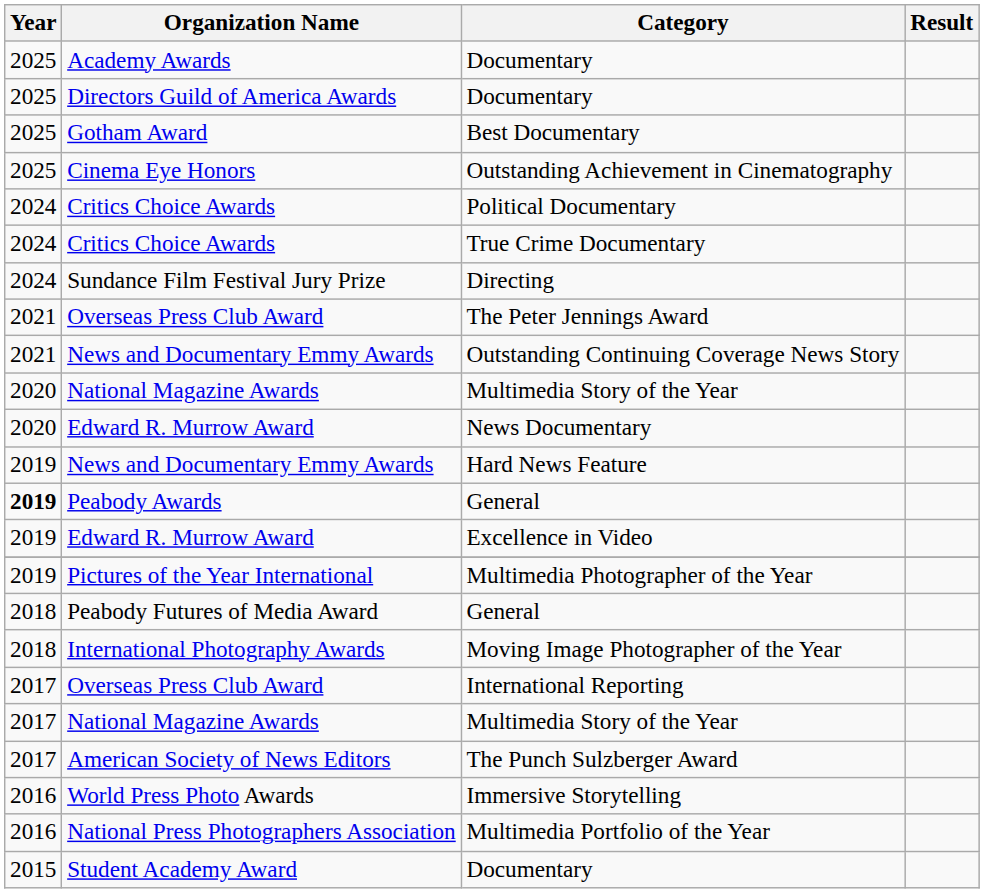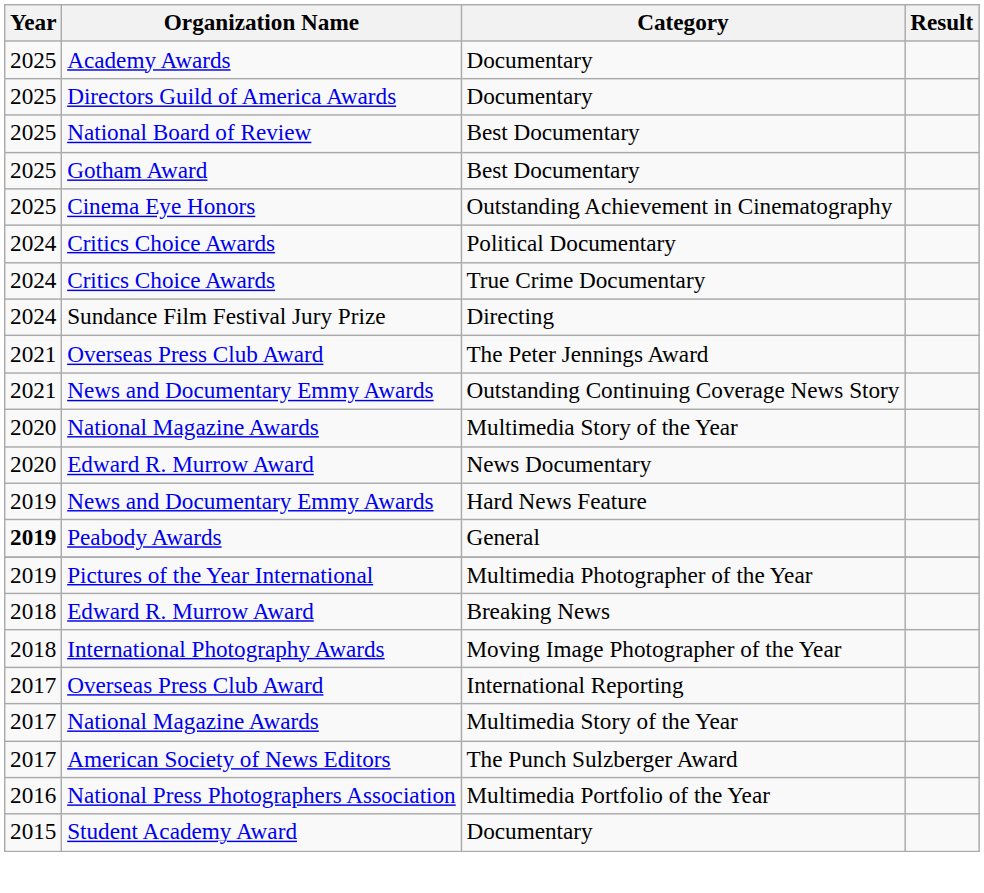+ row: 2025 | National Board of Review | Best Documentary
- row: 2019 | Edward R. Murrow Award | Excellence in Video
- row: 2018 | Peabody Futures of Media Award | General
+ row: 2018 | Edward R. Murrow Award | Breaking News
- row: 2016 | World Press Photo Awards | Immersive Storytelling
